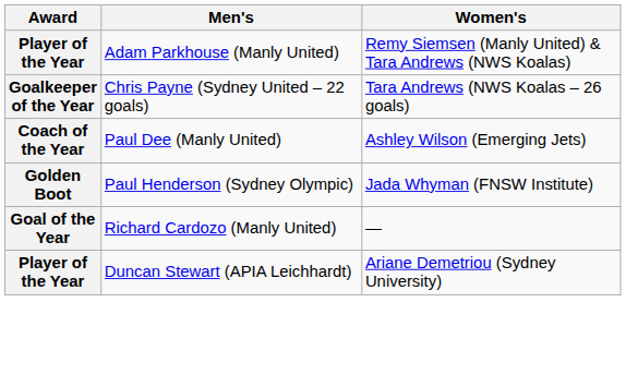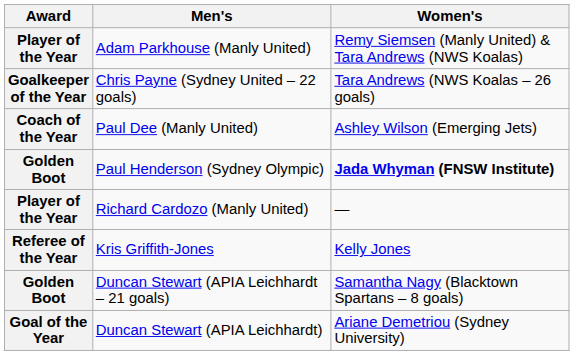Paul Henderson (Sydney Olympic) | Women's: normal -> bold
Richard Cardozo (Manly United) | Award: Goal of the Year -> Player of the Year
+ row: Referee of the Year | Kris Griffith-Jones | Kelly Jones
+ row: Golden Boot | Duncan Stewart (APIA Leichhardt – 21 goals) | Samantha Nagy (Blacktown Spartans – 8 goals)
Duncan Stewart (APIA Leichhardt) | Award: Player of the Year -> Goal of the Year
